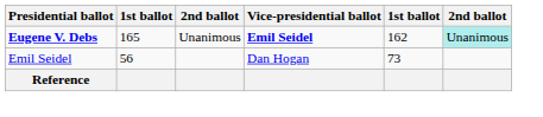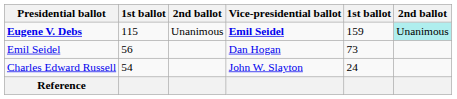Eugene V. Debs | column 2: 165 -> 115
Eugene V. Debs | column 5: 162 -> 159
+ row: Charles Edward Russell | 54 | John W. Slayton | 24
